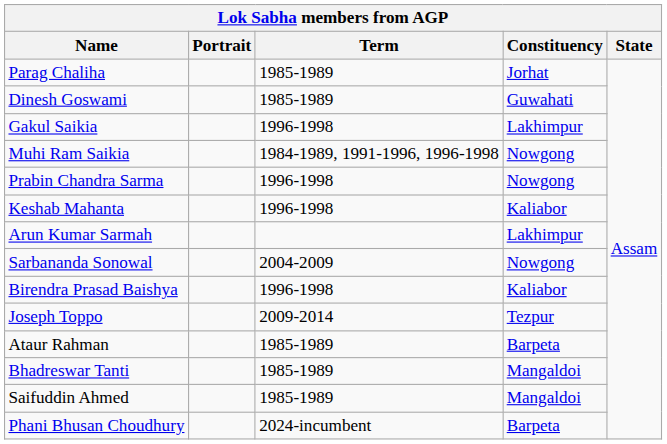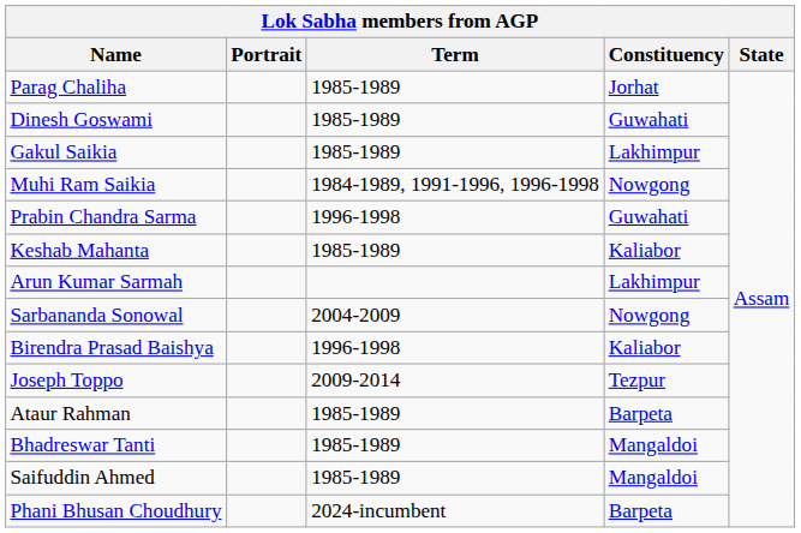Gakul Saikia | Term: 1996-1998 -> 1985-1989
Prabin Chandra Sarma | Constituency: Nowgong -> Guwahati
Keshab Mahanta | Term: 1996-1998 -> 1985-1989
